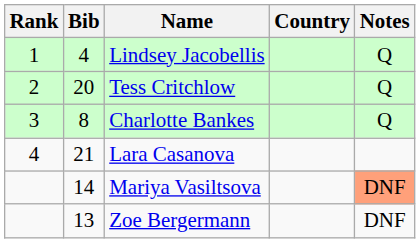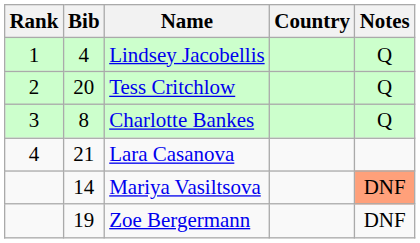Zoe Bergermann | Bib: 13 -> 19
